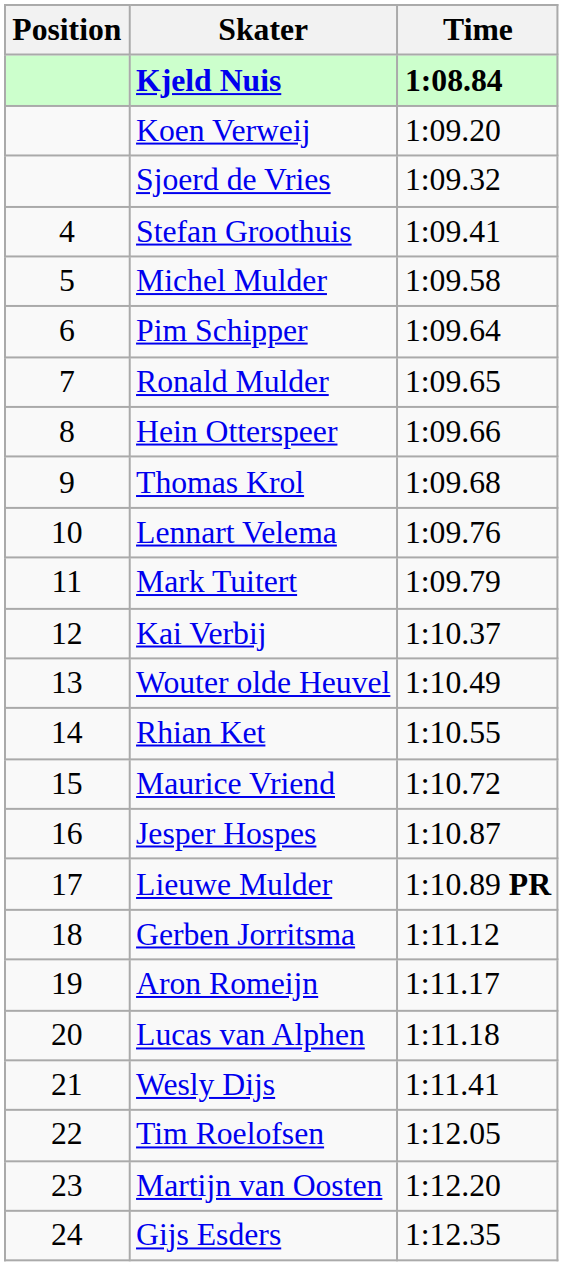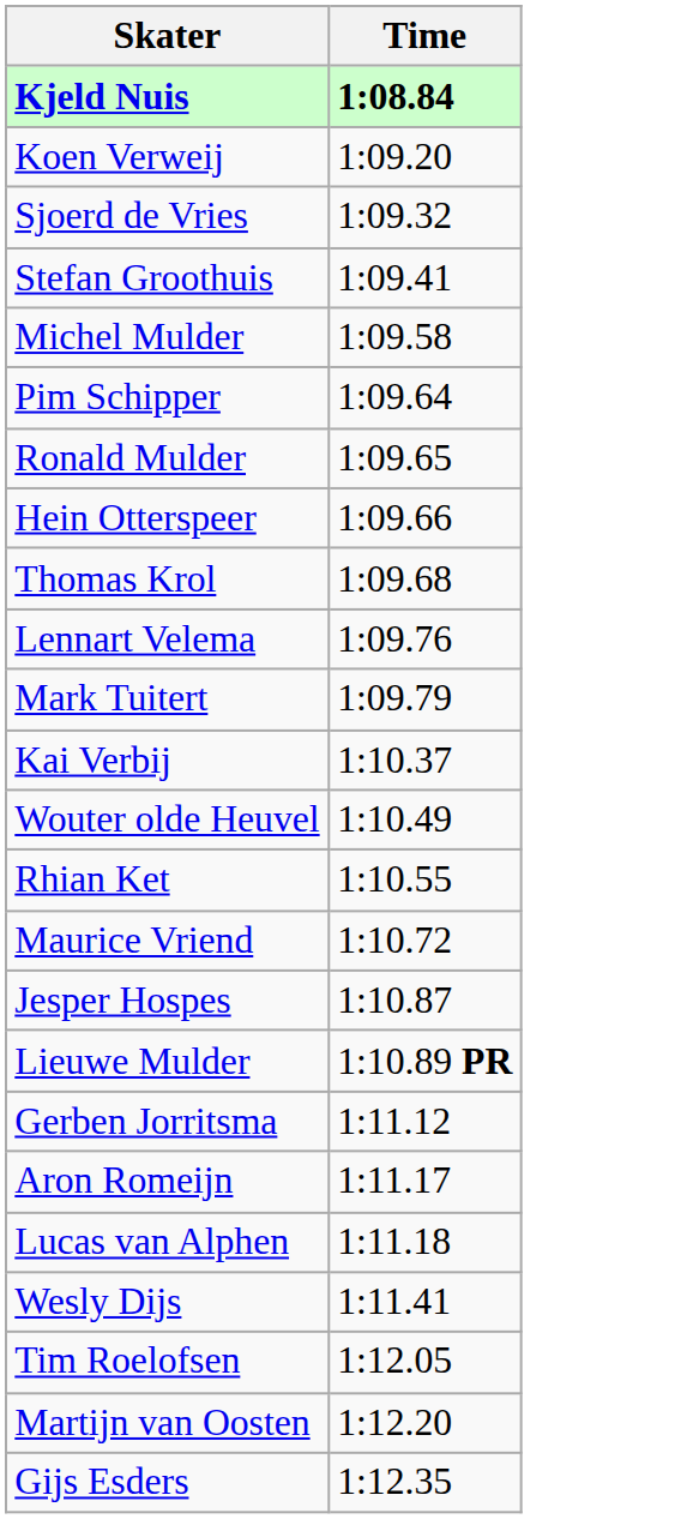- column: Position | 4 | 5 | 6 | 7 | 8 | 9 | 10 | 11 | 12 | 13 | 14 | 15 | 16 | 17 | 18 | 19 | 20 | 21 | 22 | 23 | 24
